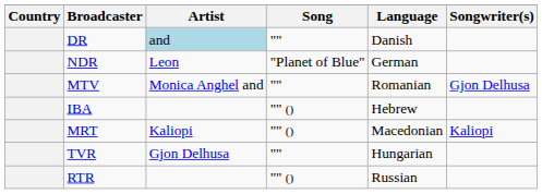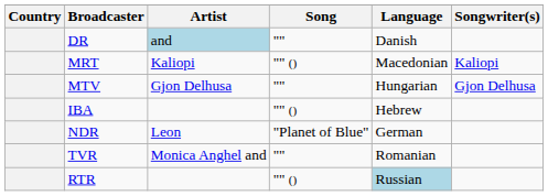rows swapped: NDR <-> MRT
MTV | Artist: Monica Anghel and -> Gjon Delhusa
MTV | Language: Romanian -> Hungarian
TVR | Artist: Gjon Delhusa -> Monica Anghel and
TVR | Language: Hungarian -> Romanian
RTR | Language: no background -> lightblue background
